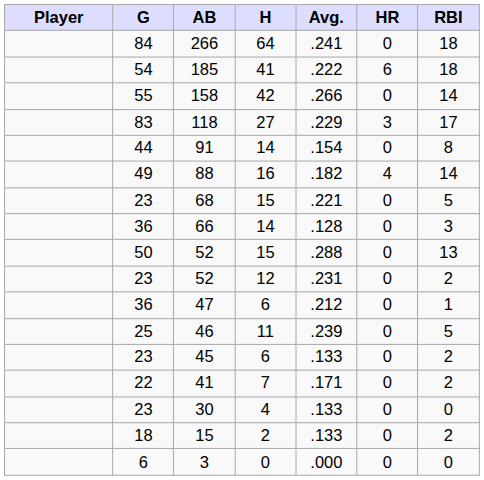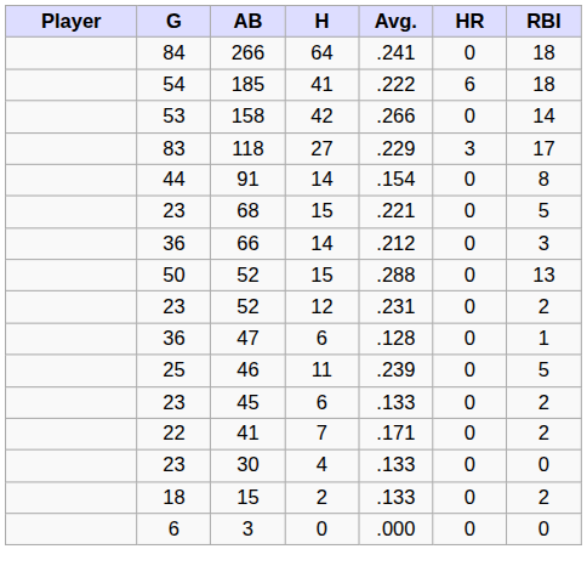158 | G: 55 -> 53
- row: 49 | 88 | 16 | .182 | 4 | 14
66 | Avg.: .128 -> .212
47 | Avg.: .212 -> .128
